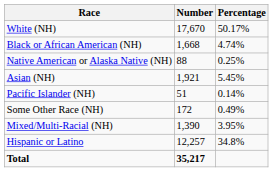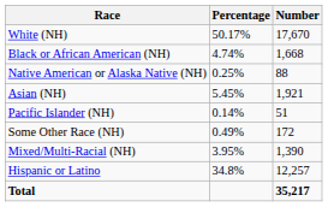columns swapped: Number <-> Percentage
